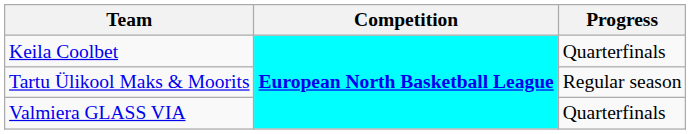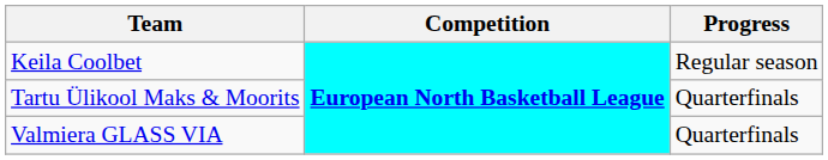Keila Coolbet | Progress: Quarterfinals -> Regular season
Tartu Ülikool Maks & Moorits | Progress: Regular season -> Quarterfinals
